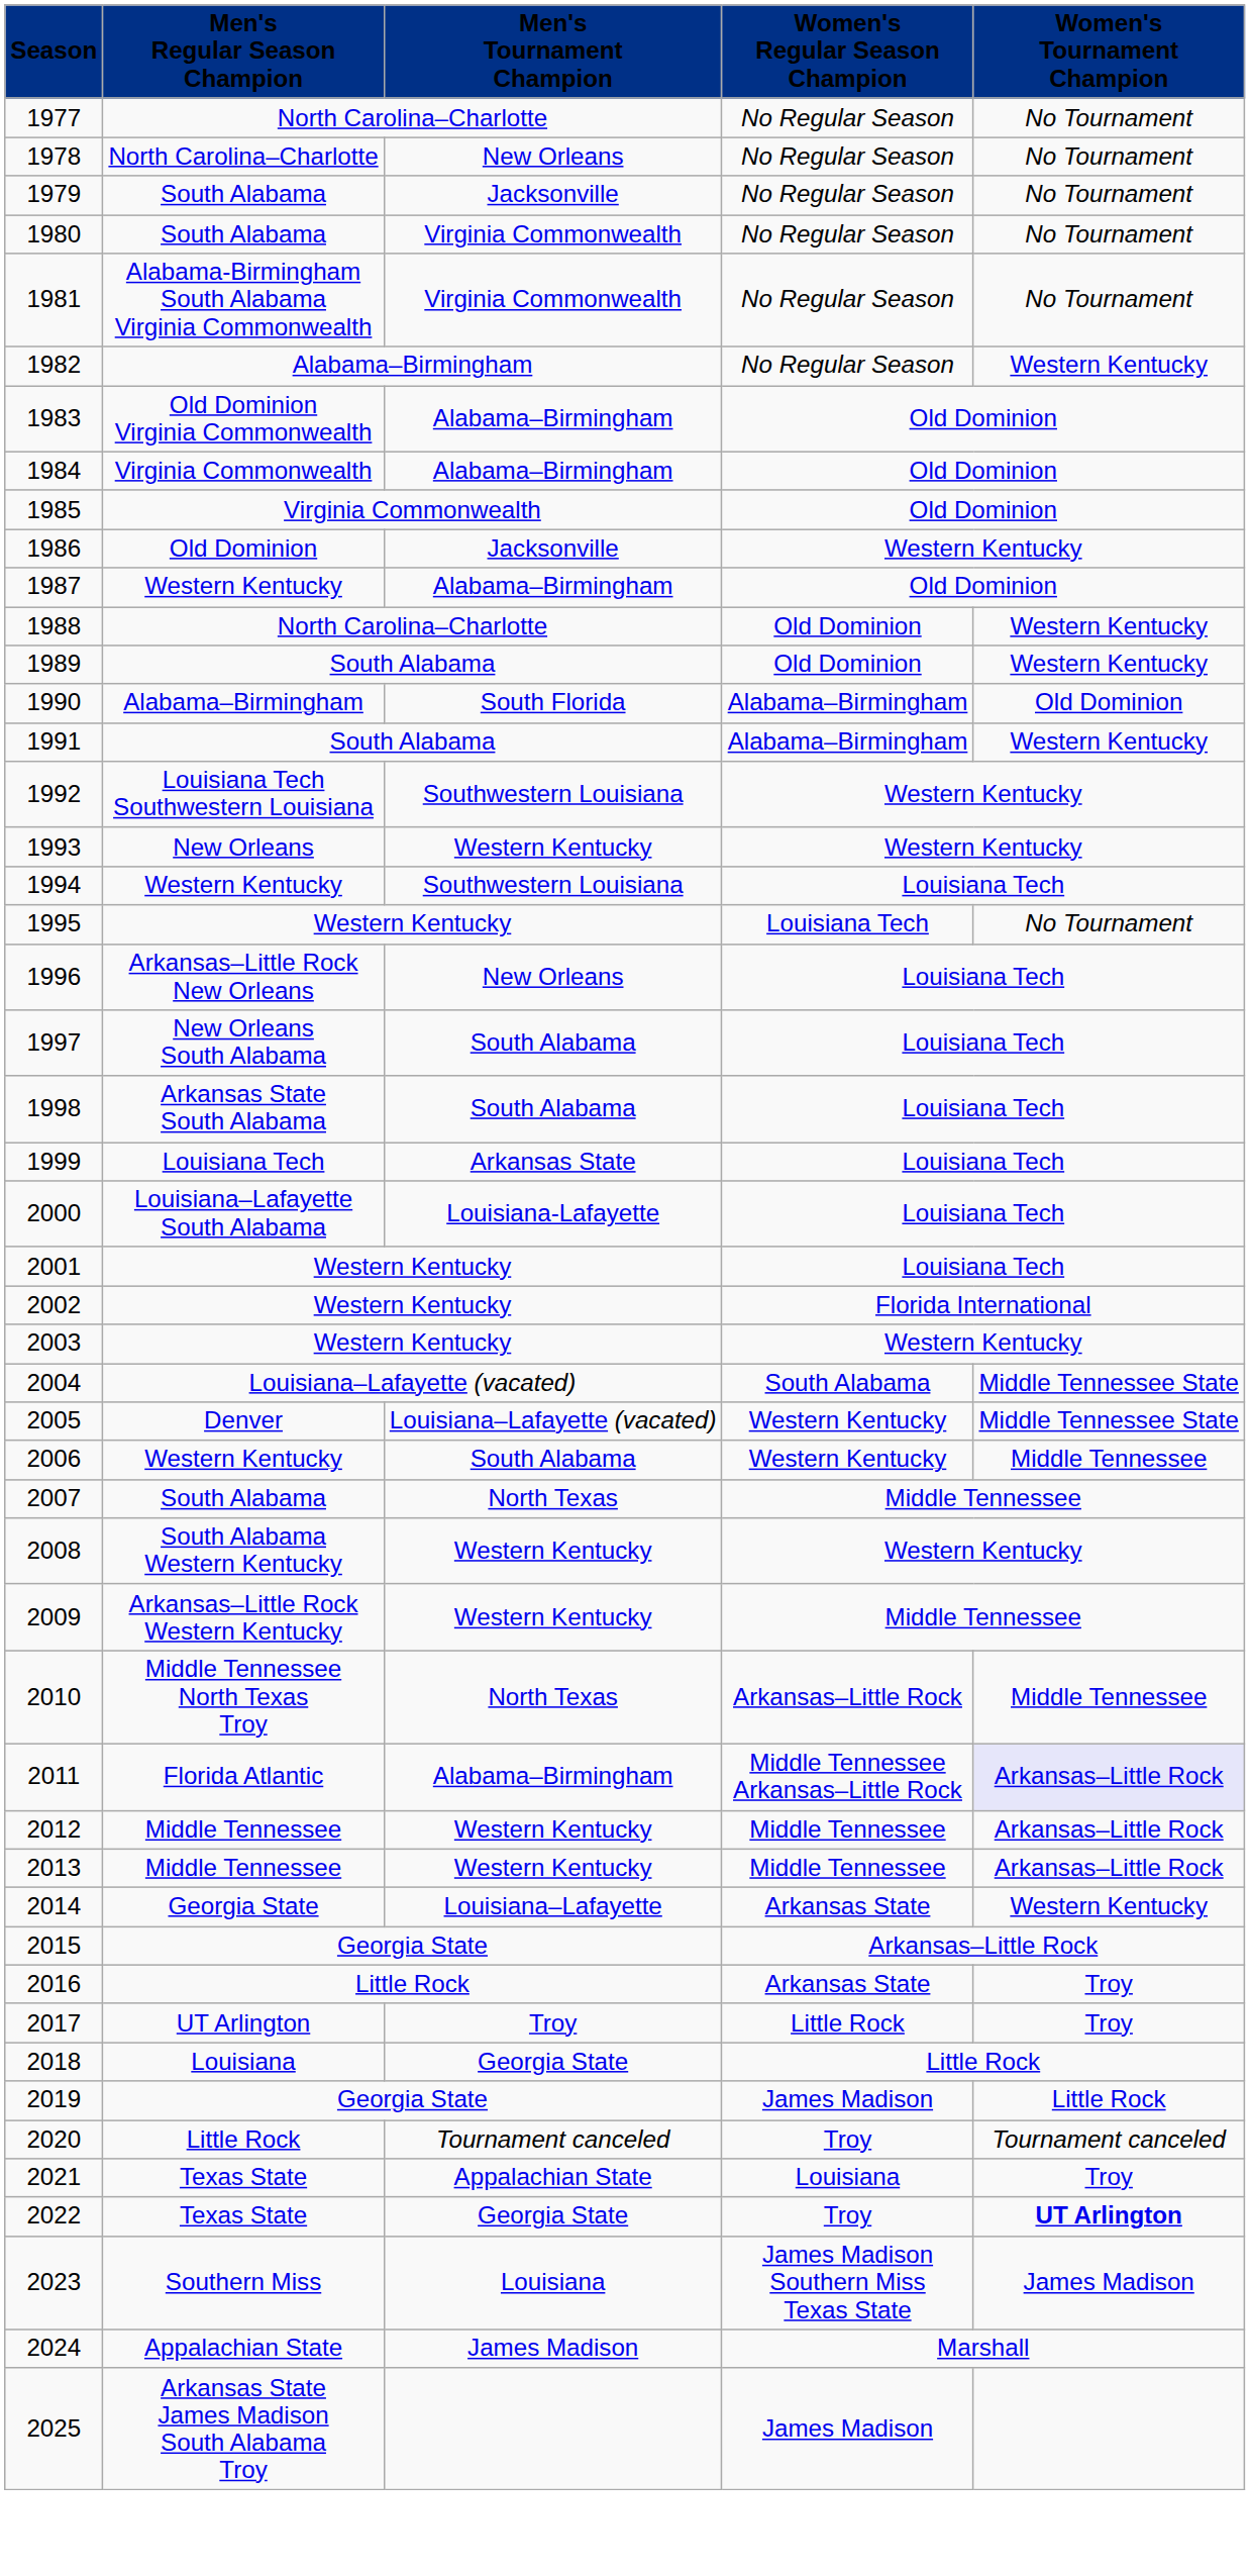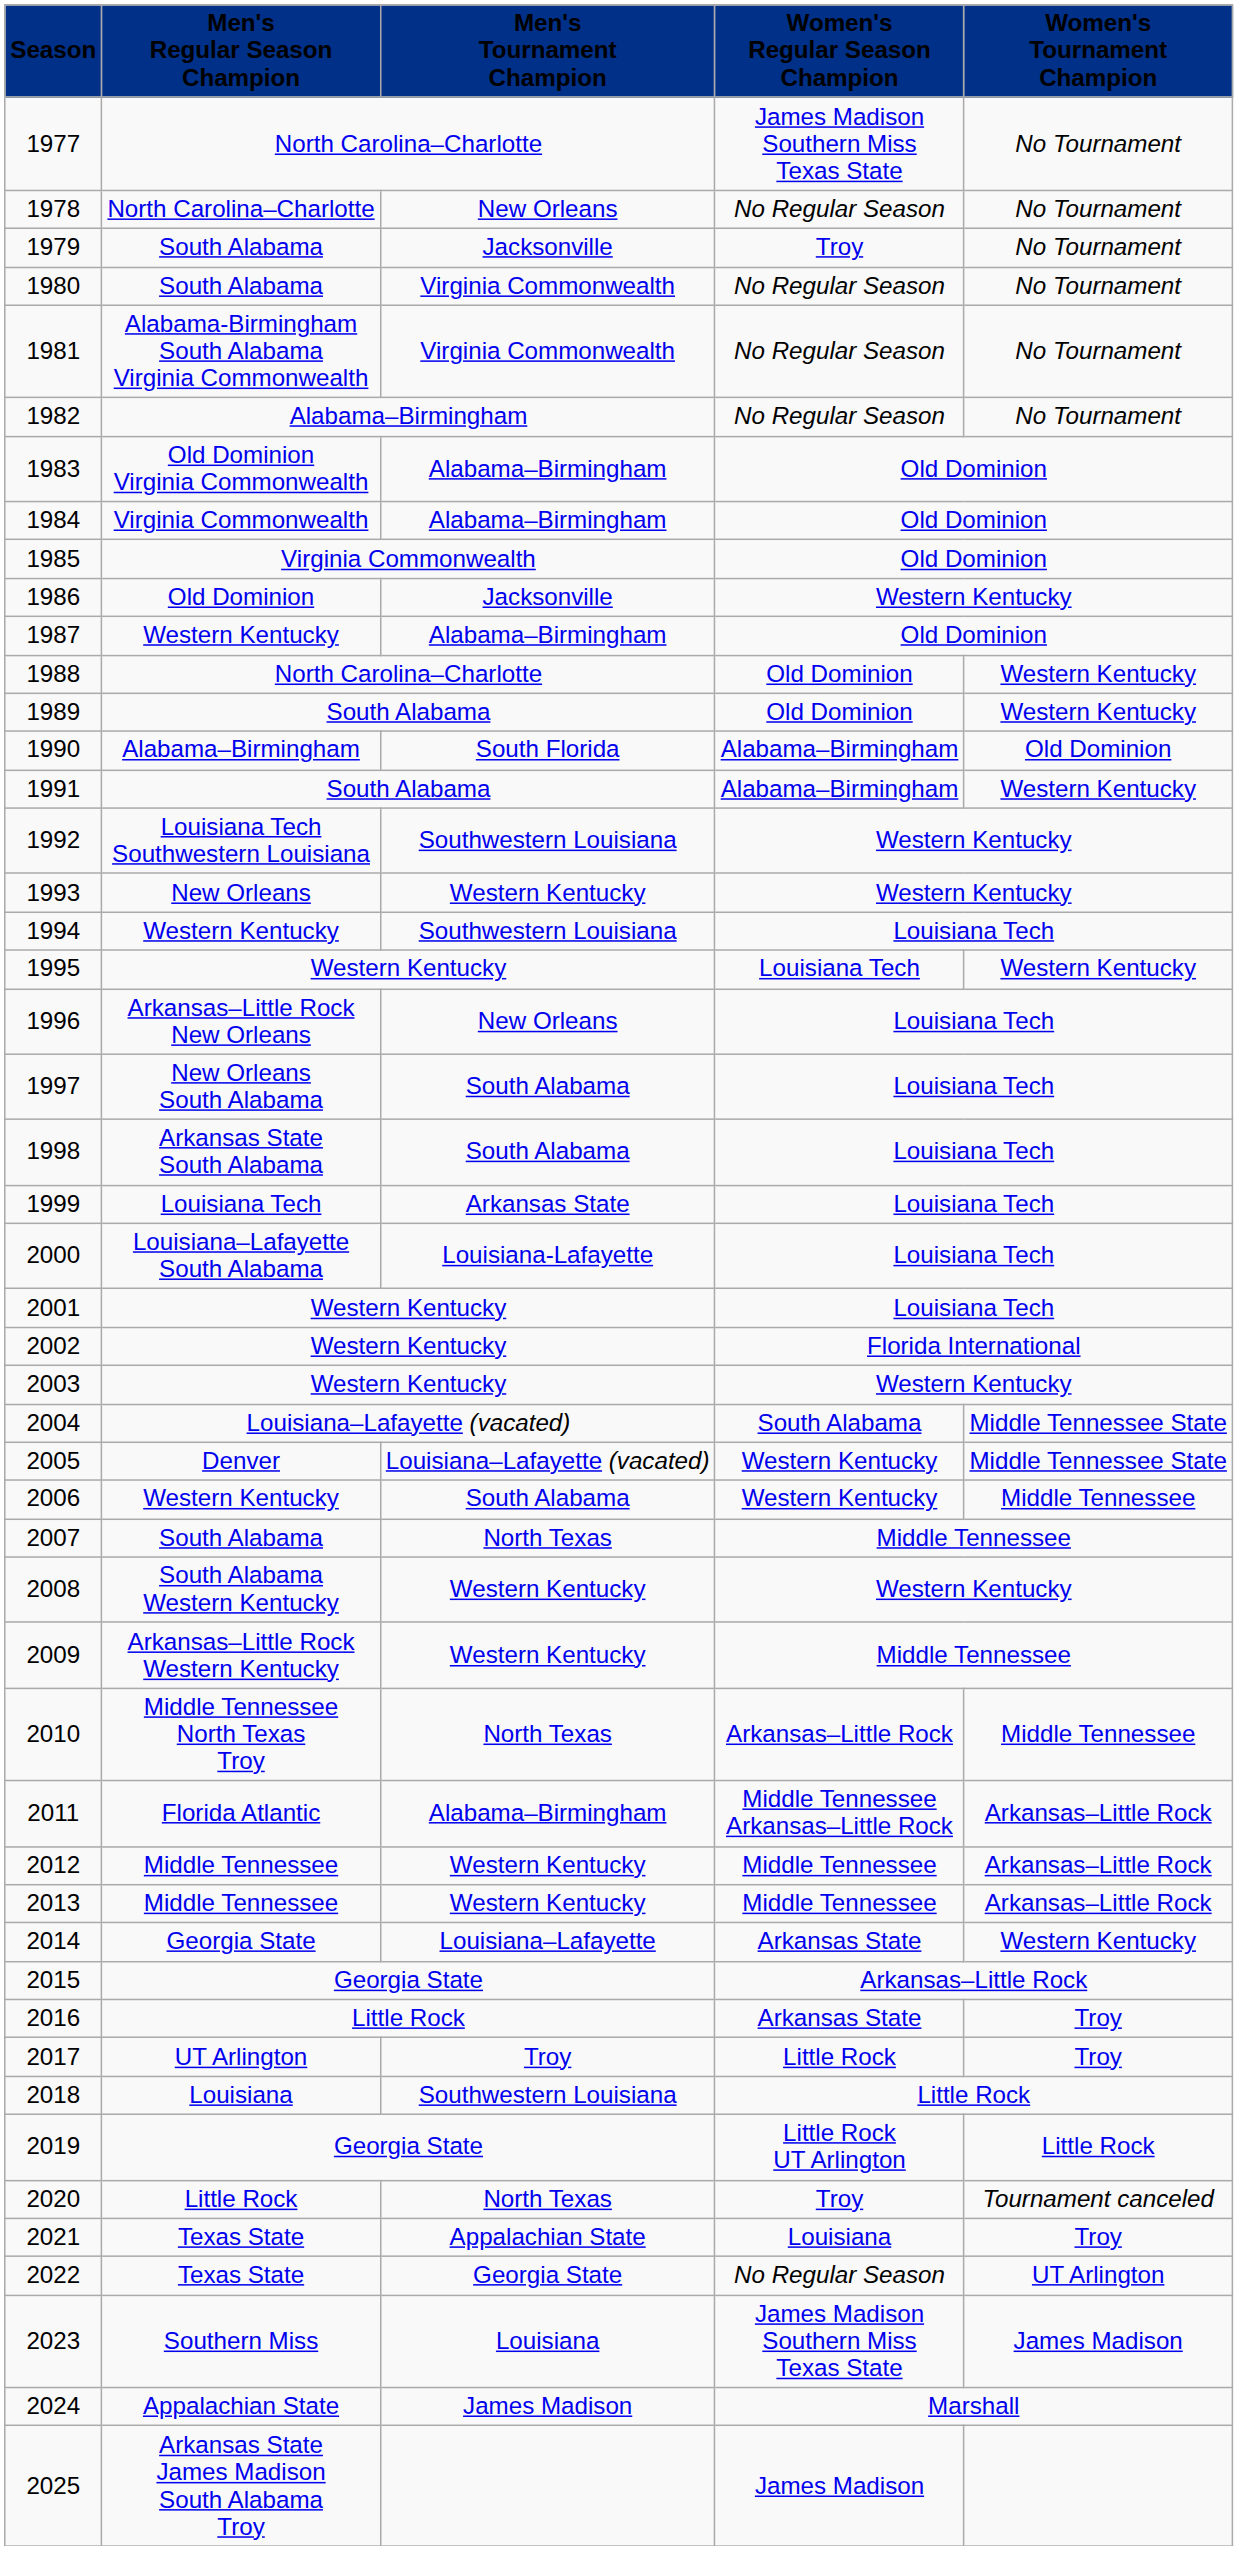1977 | Women's Regular Season Champion: No Regular Season -> James Madison Southern Miss Texas State
1979 | Women's Regular Season Champion: No Regular Season -> Troy
1982 | Women's Tournament Champion: Western Kentucky -> No Tournament
1995 | Women's Tournament Champion: No Tournament -> Western Kentucky
2011 | Women's Tournament Champion: lavender background -> no background
2018 | Men's Tournament Champion: Georgia State -> Southwestern Louisiana
2019 | Women's Regular Season Champion: James Madison -> Little Rock UT Arlington
2020 | Men's Tournament Champion: Tournament canceled -> North Texas
2022 | Women's Regular Season Champion: Troy -> No Regular Season
2022 | Women's Tournament Champion: bold -> normal
